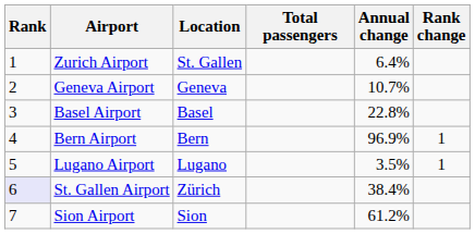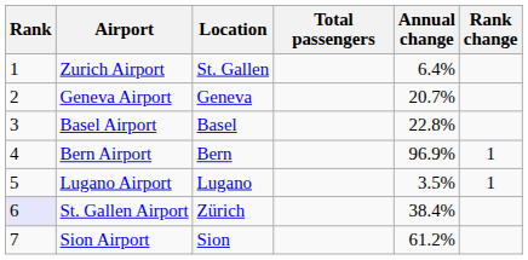Geneva Airport | Annual change: 10.7% -> 20.7%
